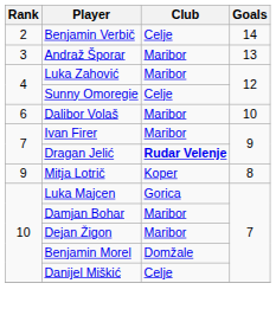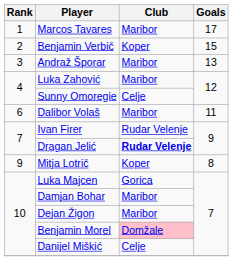+ row: 1 | Marcos Tavares | Maribor | 17
Benjamin Verbič | Club: Celje -> Koper
Benjamin Verbič | Goals: 14 -> 15
Dalibor Volaš | Goals: 10 -> 11
Ivan Firer | Club: Maribor -> Rudar Velenje
Benjamin Morel | Club: no background -> pink background
